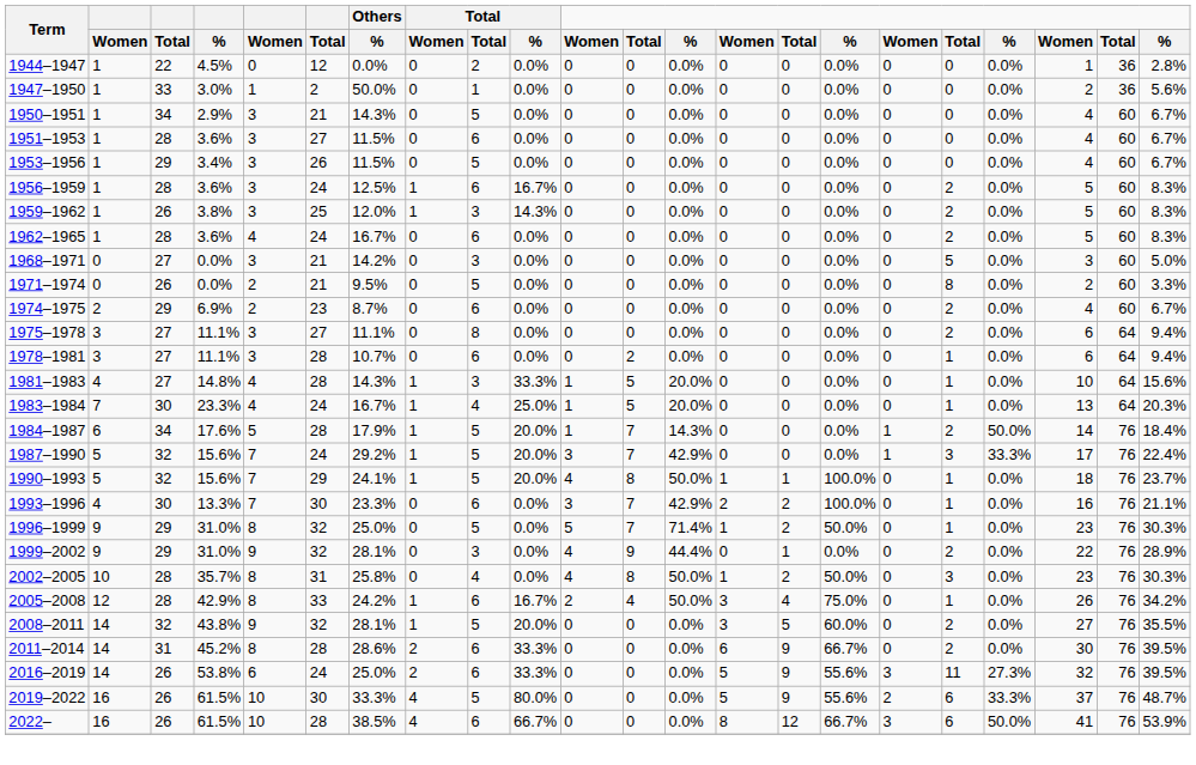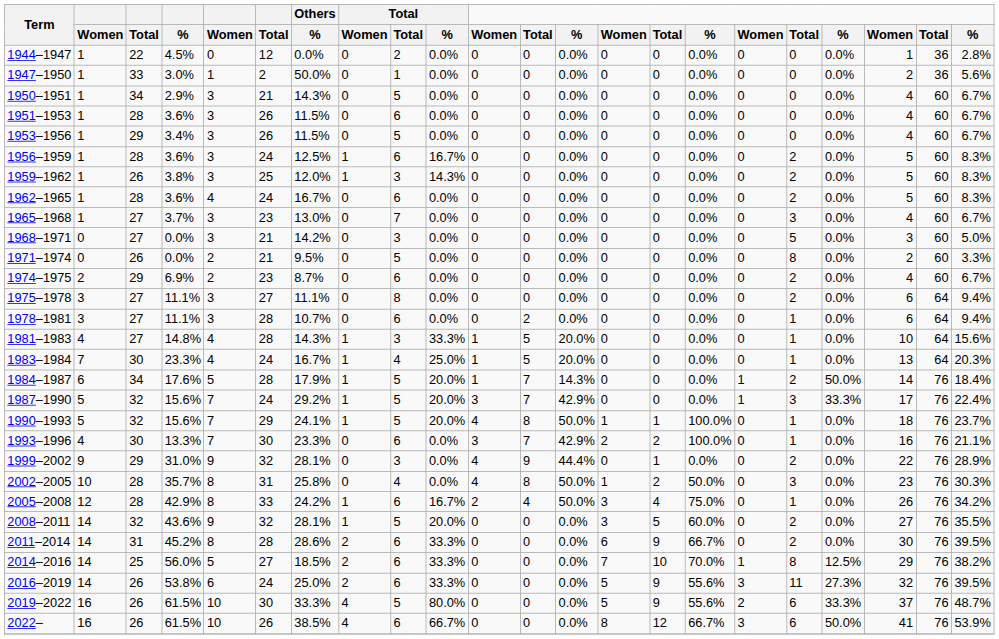1951–1953 | column 6: 27 -> 26
+ row: 1965–1968 | 1 | 27 | 3.7% | 3 | 23 | 13.0% | 0 | 7 | 0.0% | 0 | 0 | 0.0% | 0 | 0 | 0.0% | 0 | 3 | 0.0% | 4 | 60 | 6.7%
- row: 1996–1999 | 9 | 29 | 31.0% | 8 | 32 | 25.0% | 0 | 5 | 0.0% | 5 | 7 | 71.4% | 1 | 2 | 50.0% | 0 | 1 | 0.0% | 23 | 76 | 30.3%
2008–2011 | column 4: 43.8% -> 43.6%
+ row: 2014–2016 | 14 | 25 | 56.0% | 5 | 27 | 18.5% | 2 | 6 | 33.3% | 0 | 0 | 0.0% | 7 | 10 | 70.0% | 1 | 8 | 12.5% | 29 | 76 | 38.2%
2022– | column 6: 28 -> 26
